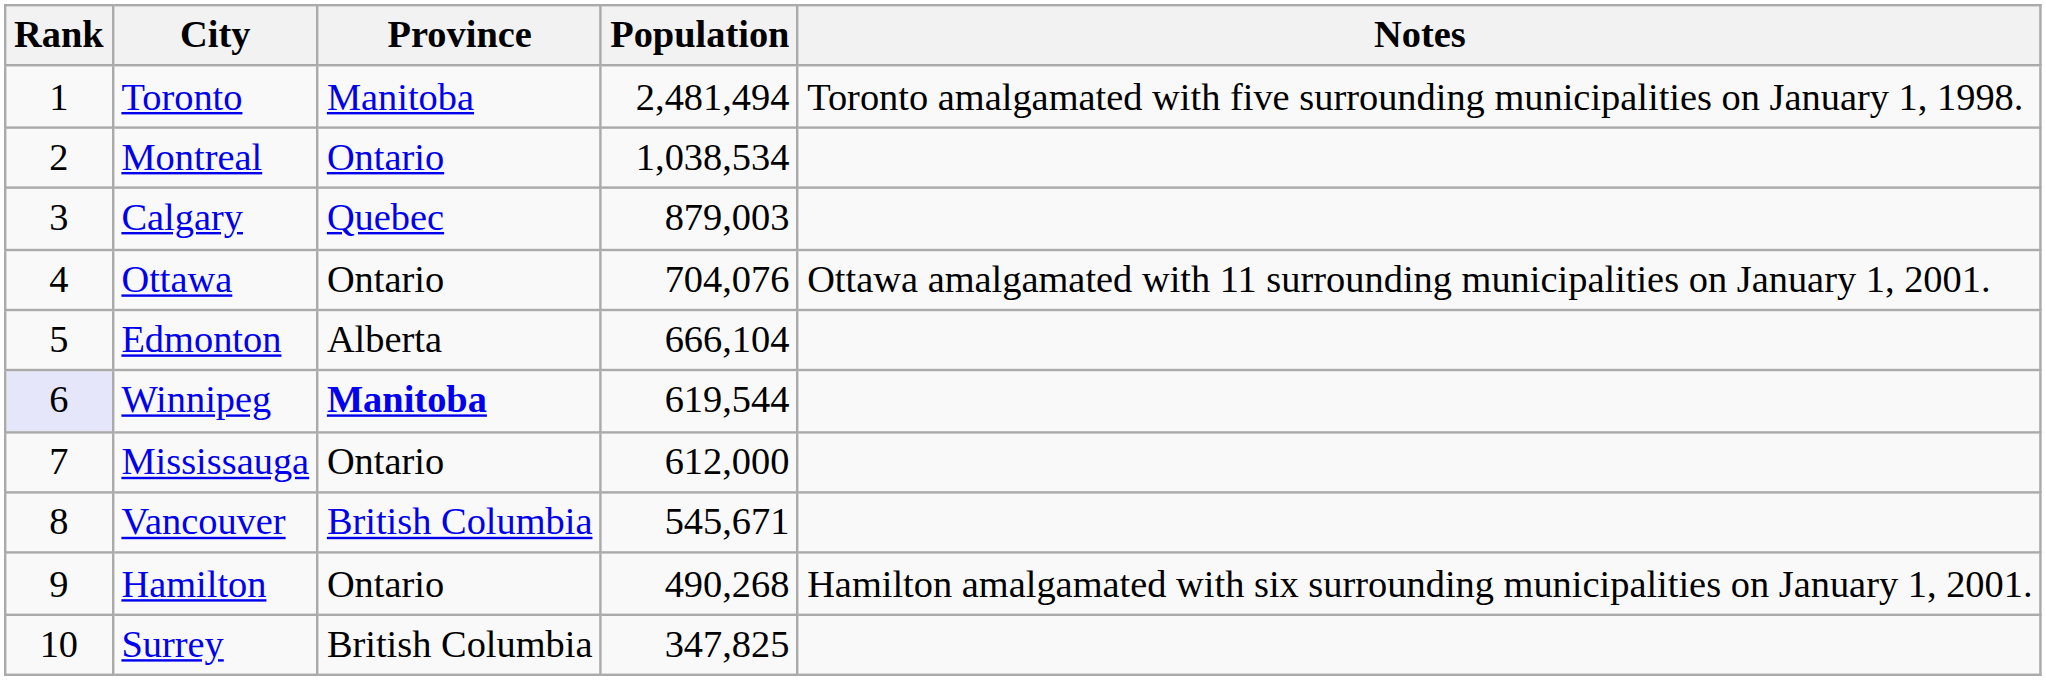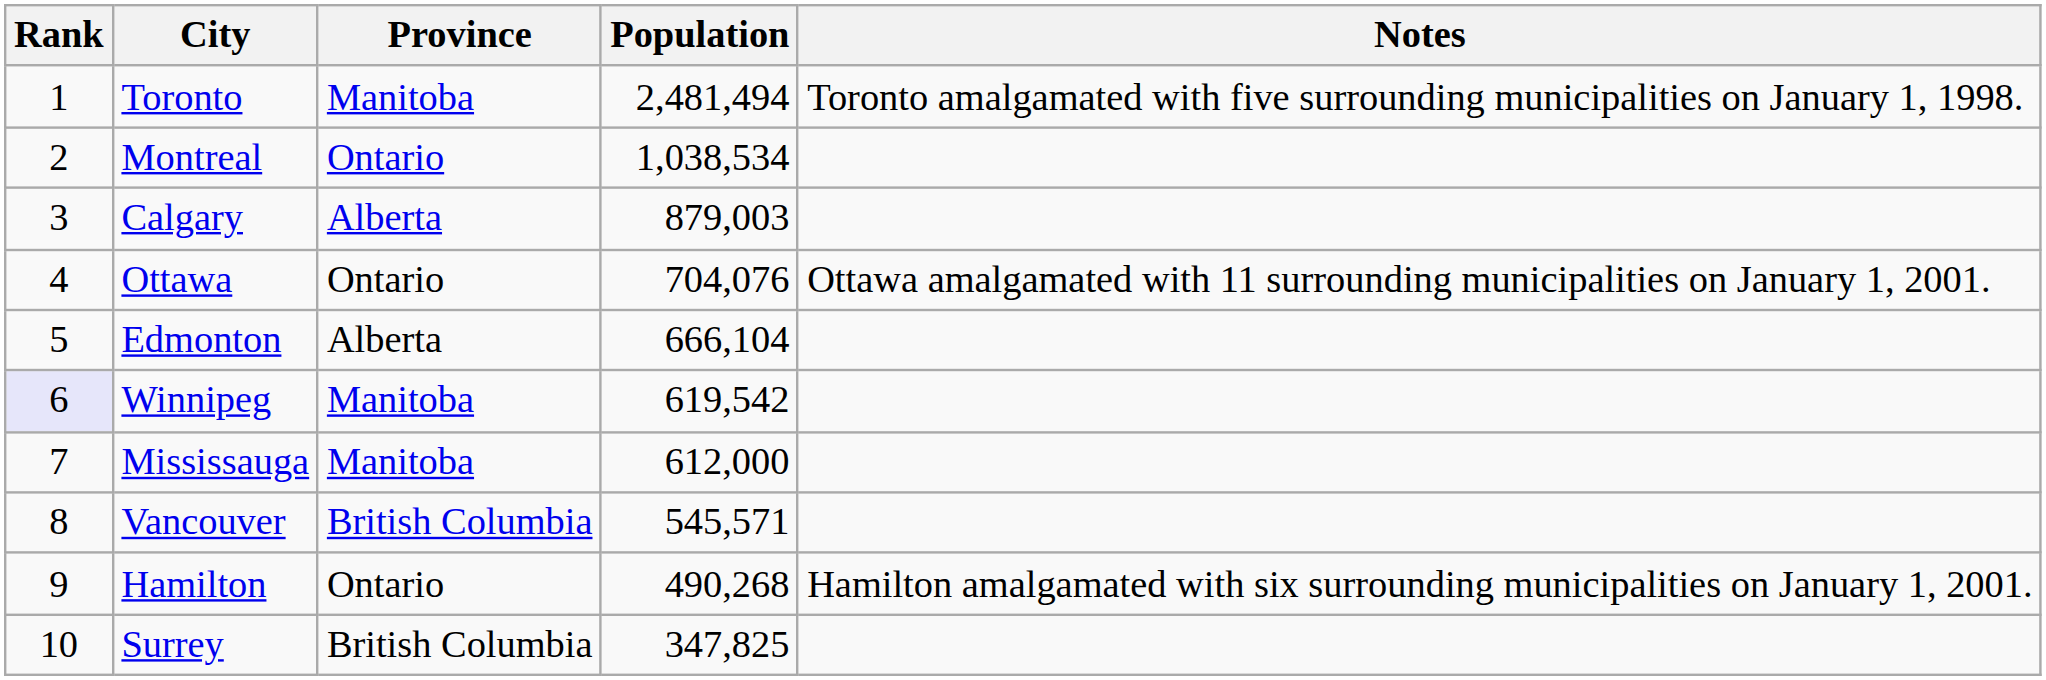Calgary | Province: Quebec -> Alberta
Winnipeg | Province: bold -> normal
Winnipeg | Population: 619,544 -> 619,542
Mississauga | Province: Ontario -> Manitoba
Vancouver | Population: 545,671 -> 545,571
